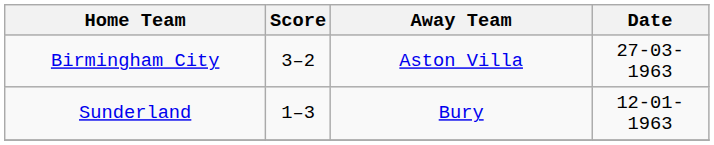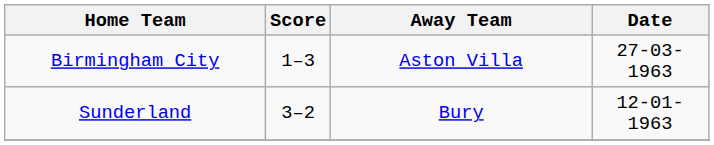Birmingham City | Score: 3–2 -> 1–3
Sunderland | Score: 1–3 -> 3–2
